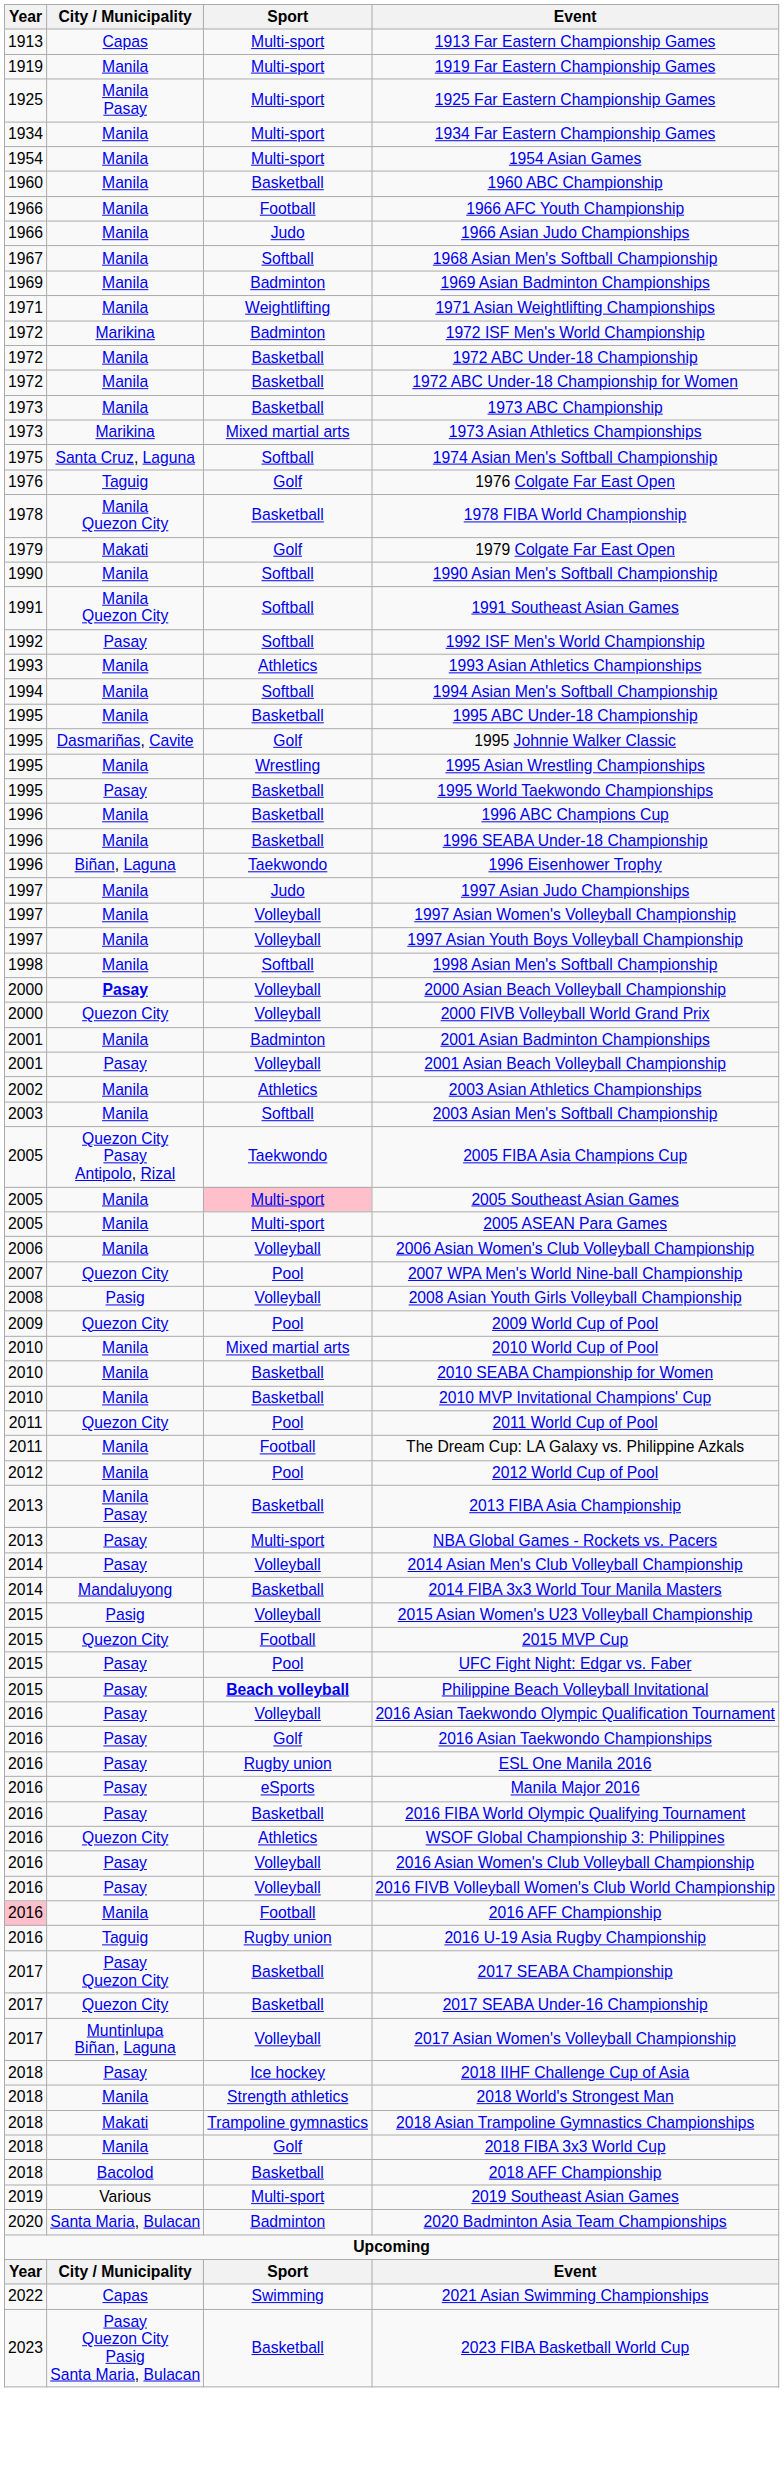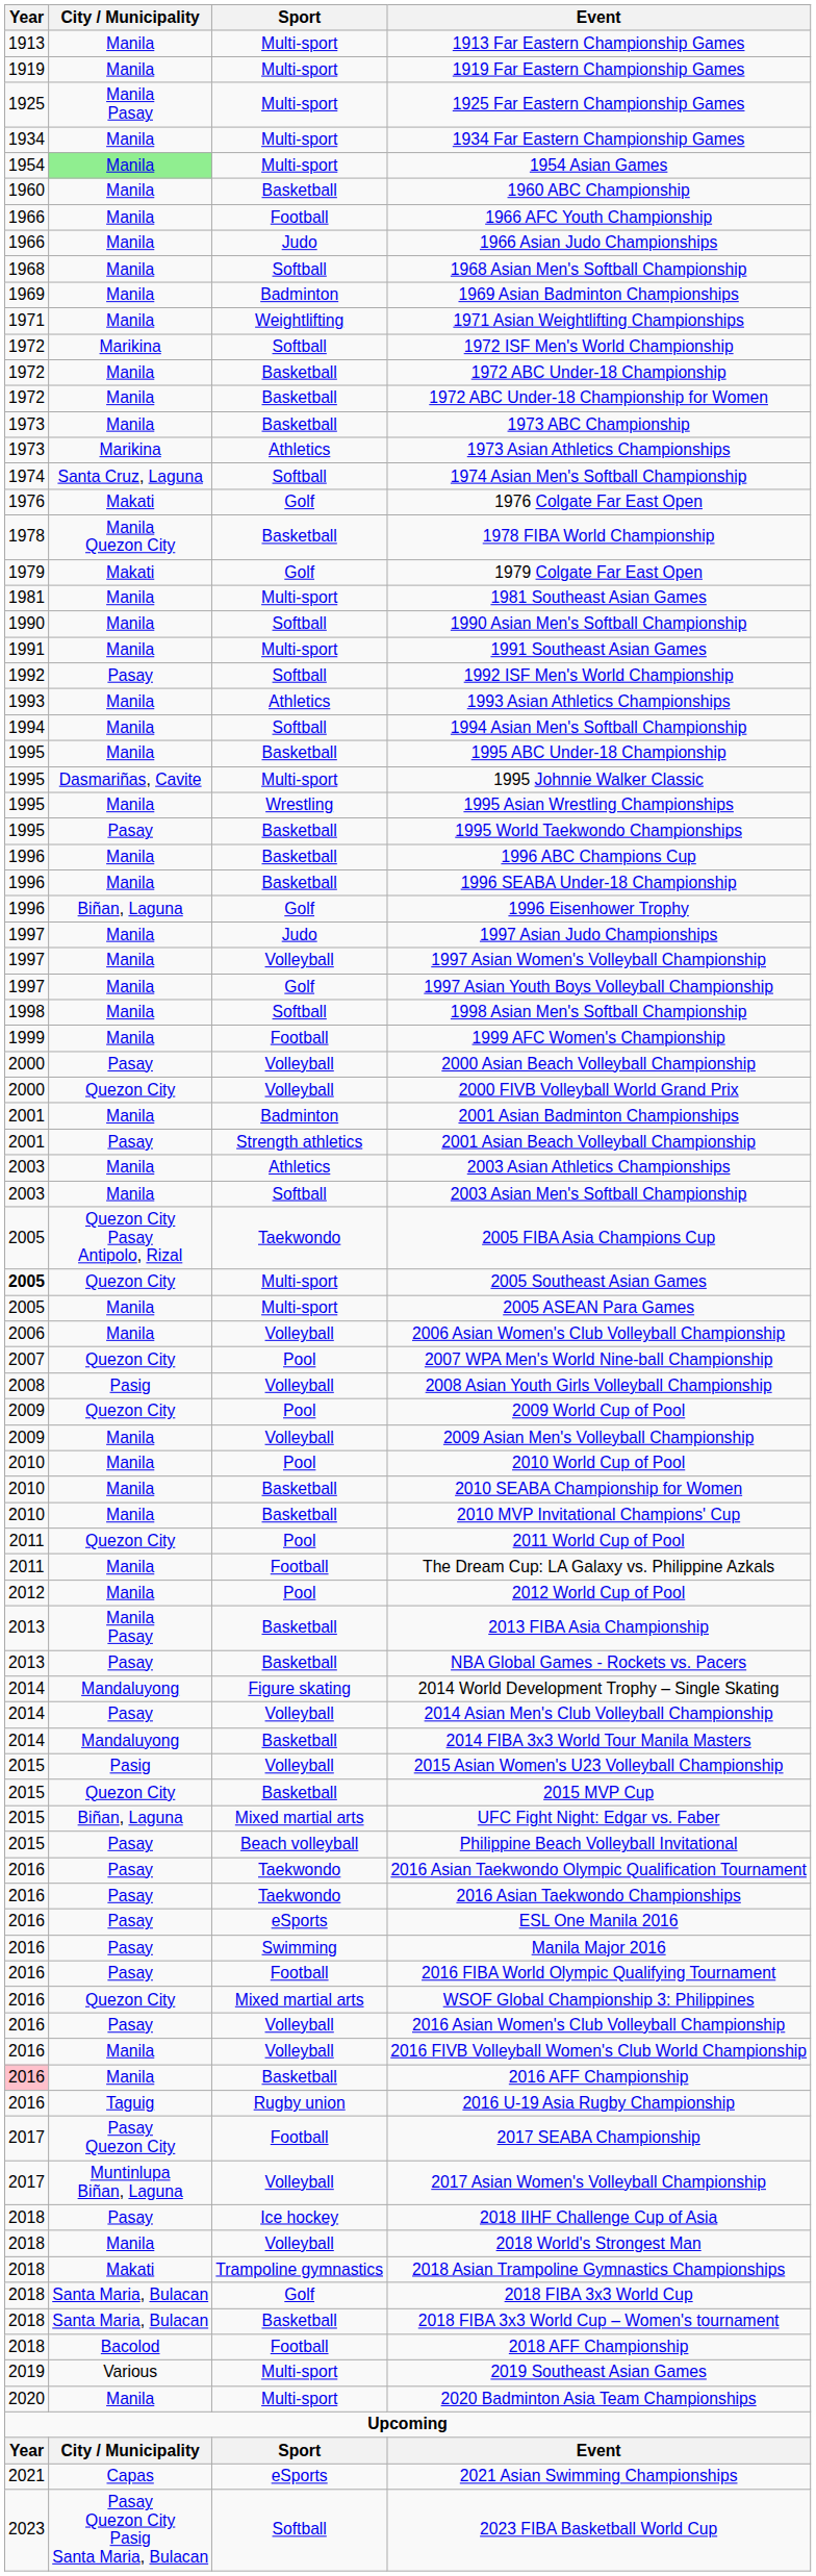1913 Far Eastern Championship Games | City / Municipality: Capas -> Manila
1954 Asian Games | City / Municipality: no background -> lightgreen background
1968 Asian Men's Softball Championship | Year: 1967 -> 1968
1972 ISF Men's World Championship | Sport: Badminton -> Softball
1973 Asian Athletics Championships | Sport: Mixed martial arts -> Athletics
1974 Asian Men's Softball Championship | Year: 1975 -> 1974
1976 Colgate Far East Open | City / Municipality: Taguig -> Makati
+ row: 1981 | Manila | Multi-sport | 1981 Southeast Asian Games
1991 Southeast Asian Games | City / Municipality: Manila Quezon City -> Manila
1991 Southeast Asian Games | Sport: Softball -> Multi-sport
1995 Johnnie Walker Classic | Sport: Golf -> Multi-sport
1996 Eisenhower Trophy | Sport: Taekwondo -> Golf
1997 Asian Youth Boys Volleyball Championship | Sport: Volleyball -> Golf
+ row: 1999 | Manila | Football | 1999 AFC Women's Championship
2000 Asian Beach Volleyball Championship | City / Municipality: bold -> normal
2001 Asian Beach Volleyball Championship | Sport: Volleyball -> Strength athletics
2003 Asian Athletics Championships | Year: 2002 -> 2003
2005 Southeast Asian Games | Year: normal -> bold
2005 Southeast Asian Games | City / Municipality: Manila -> Quezon City
2005 Southeast Asian Games | Sport: pink background -> no background
+ row: 2009 | Manila | Volleyball | 2009 Asian Men's Volleyball Championship
2010 World Cup of Pool | Sport: Mixed martial arts -> Pool
NBA Global Games - Rockets vs. Pacers | Sport: Multi-sport -> Basketball
+ row: 2014 | Mandaluyong | Figure skating | 2014 World Development Trophy – Single Skating
2015 MVP Cup | Sport: Football -> Basketball
UFC Fight Night: Edgar vs. Faber | City / Municipality: Pasay -> Biñan, Laguna
UFC Fight Night: Edgar vs. Faber | Sport: Pool -> Mixed martial arts
Philippine Beach Volleyball Invitational | Sport: bold -> normal
2016 Asian Taekwondo Olympic Qualification Tournament | Sport: Volleyball -> Taekwondo
2016 Asian Taekwondo Championships | Sport: Golf -> Taekwondo
ESL One Manila 2016 | Sport: Rugby union -> eSports
Manila Major 2016 | Sport: eSports -> Swimming
2016 FIBA World Olympic Qualifying Tournament | Sport: Basketball -> Football
WSOF Global Championship 3: Philippines | Sport: Athletics -> Mixed martial arts
2016 FIVB Volleyball Women's Club World Championship | City / Municipality: Pasay -> Manila
2016 AFF Championship | Sport: Football -> Basketball
2017 SEABA Championship | Sport: Basketball -> Football
- row: 2017 | Quezon City | Basketball | 2017 SEABA Under-16 Championship
2018 World's Strongest Man | Sport: Strength athletics -> Volleyball
2018 FIBA 3x3 World Cup | City / Municipality: Manila -> Santa Maria, Bulacan
+ row: 2018 | Santa Maria, Bulacan | Basketball | 2018 FIBA 3x3 World Cup – Women's tournament
2018 AFF Championship | Sport: Basketball -> Football
2020 Badminton Asia Team Championships | City / Municipality: Santa Maria, Bulacan -> Manila
2020 Badminton Asia Team Championships | Sport: Badminton -> Multi-sport
2021 Asian Swimming Championships | Year: 2022 -> 2021
2021 Asian Swimming Championships | Sport: Swimming -> eSports
2023 FIBA Basketball World Cup | Sport: Basketball -> Softball
